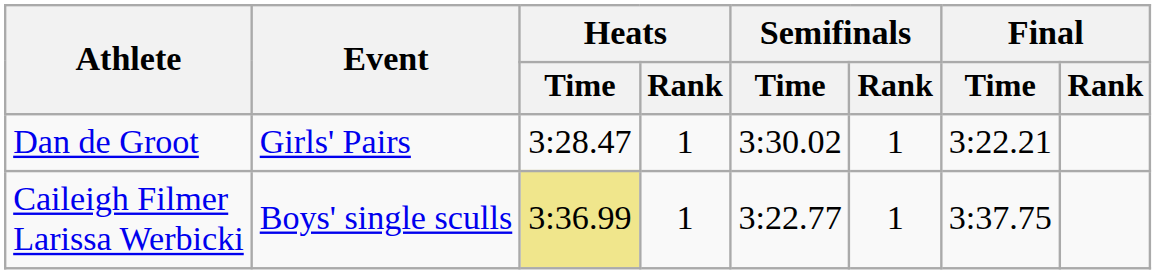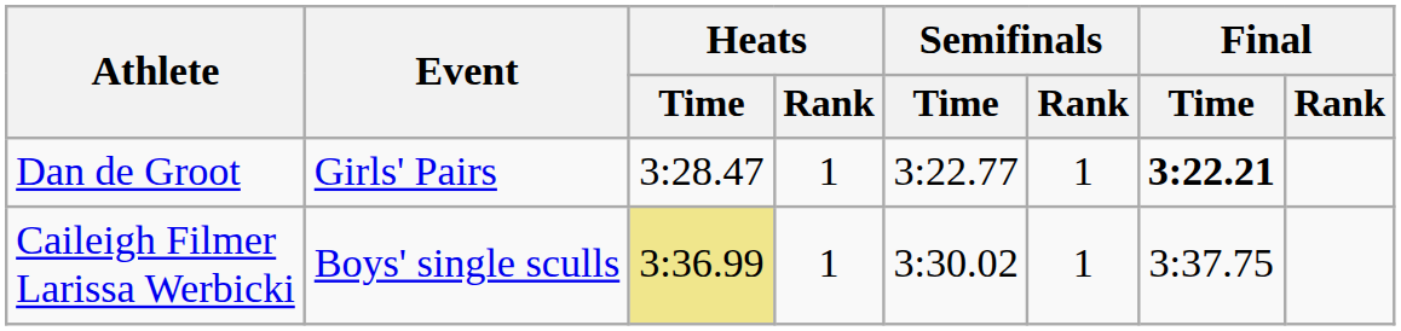Dan de Groot | Semifinals / Time: 3:30.02 -> 3:22.77
Dan de Groot | Final / Time: normal -> bold
Caileigh Filmer Larissa Werbicki | Semifinals / Time: 3:22.77 -> 3:30.02
